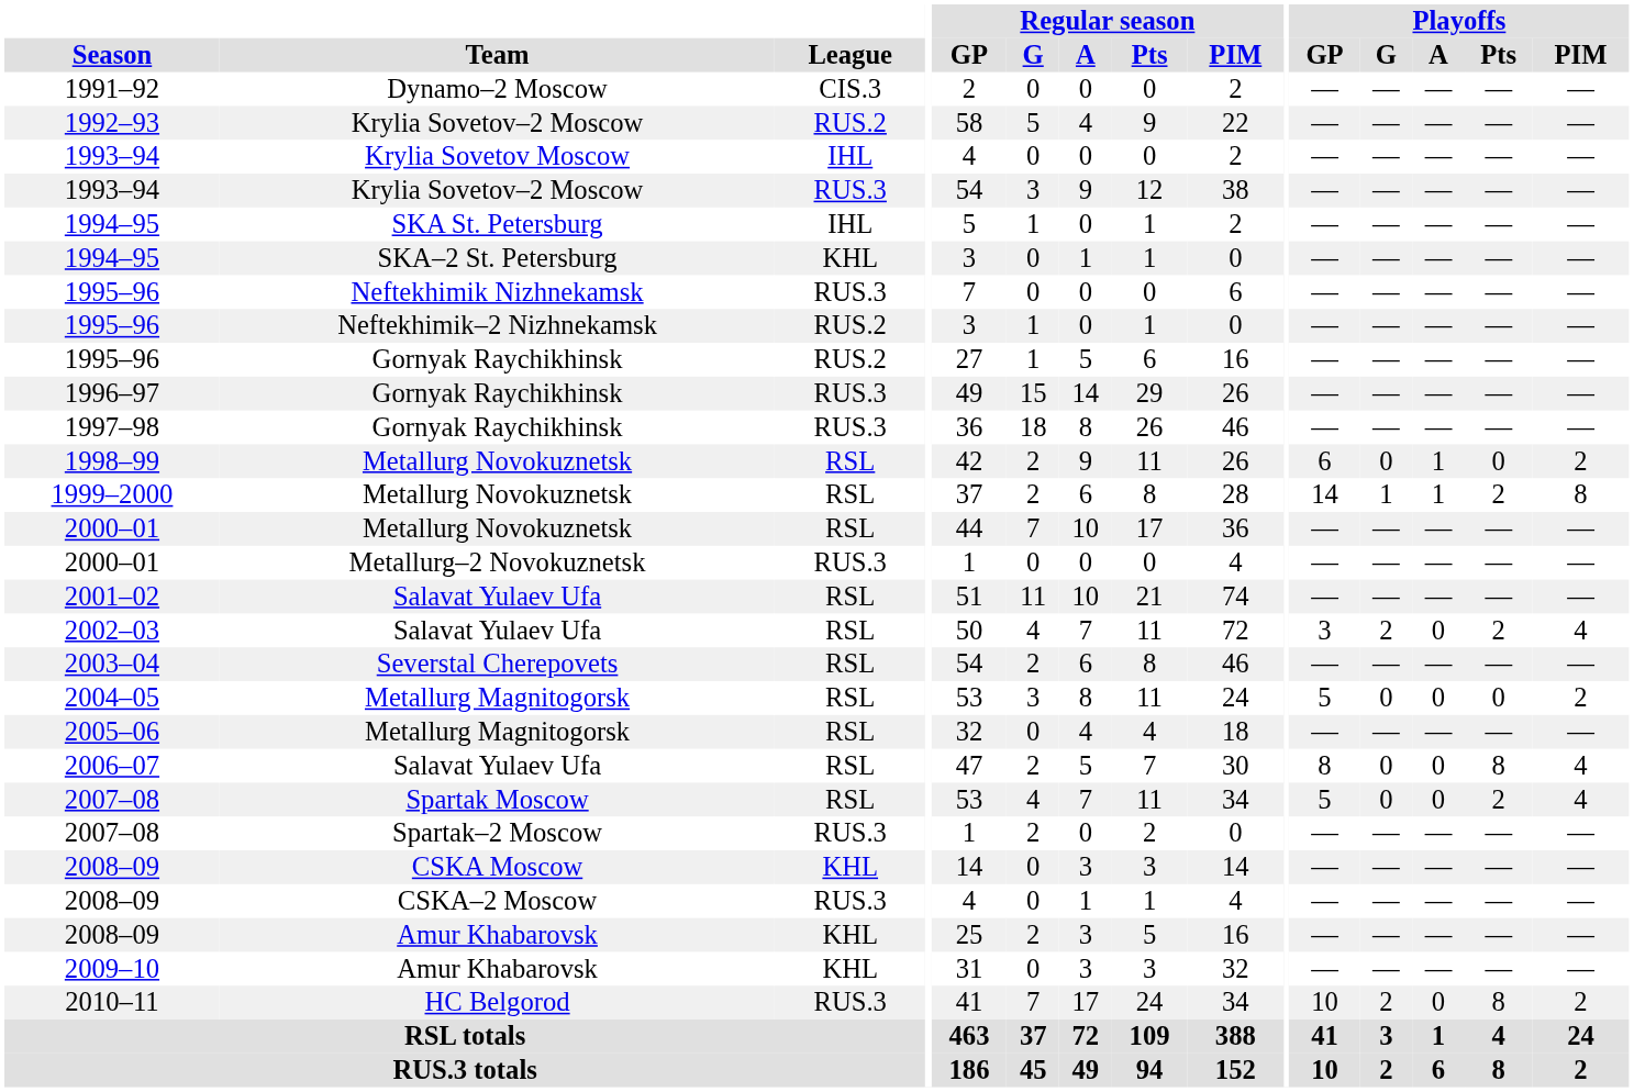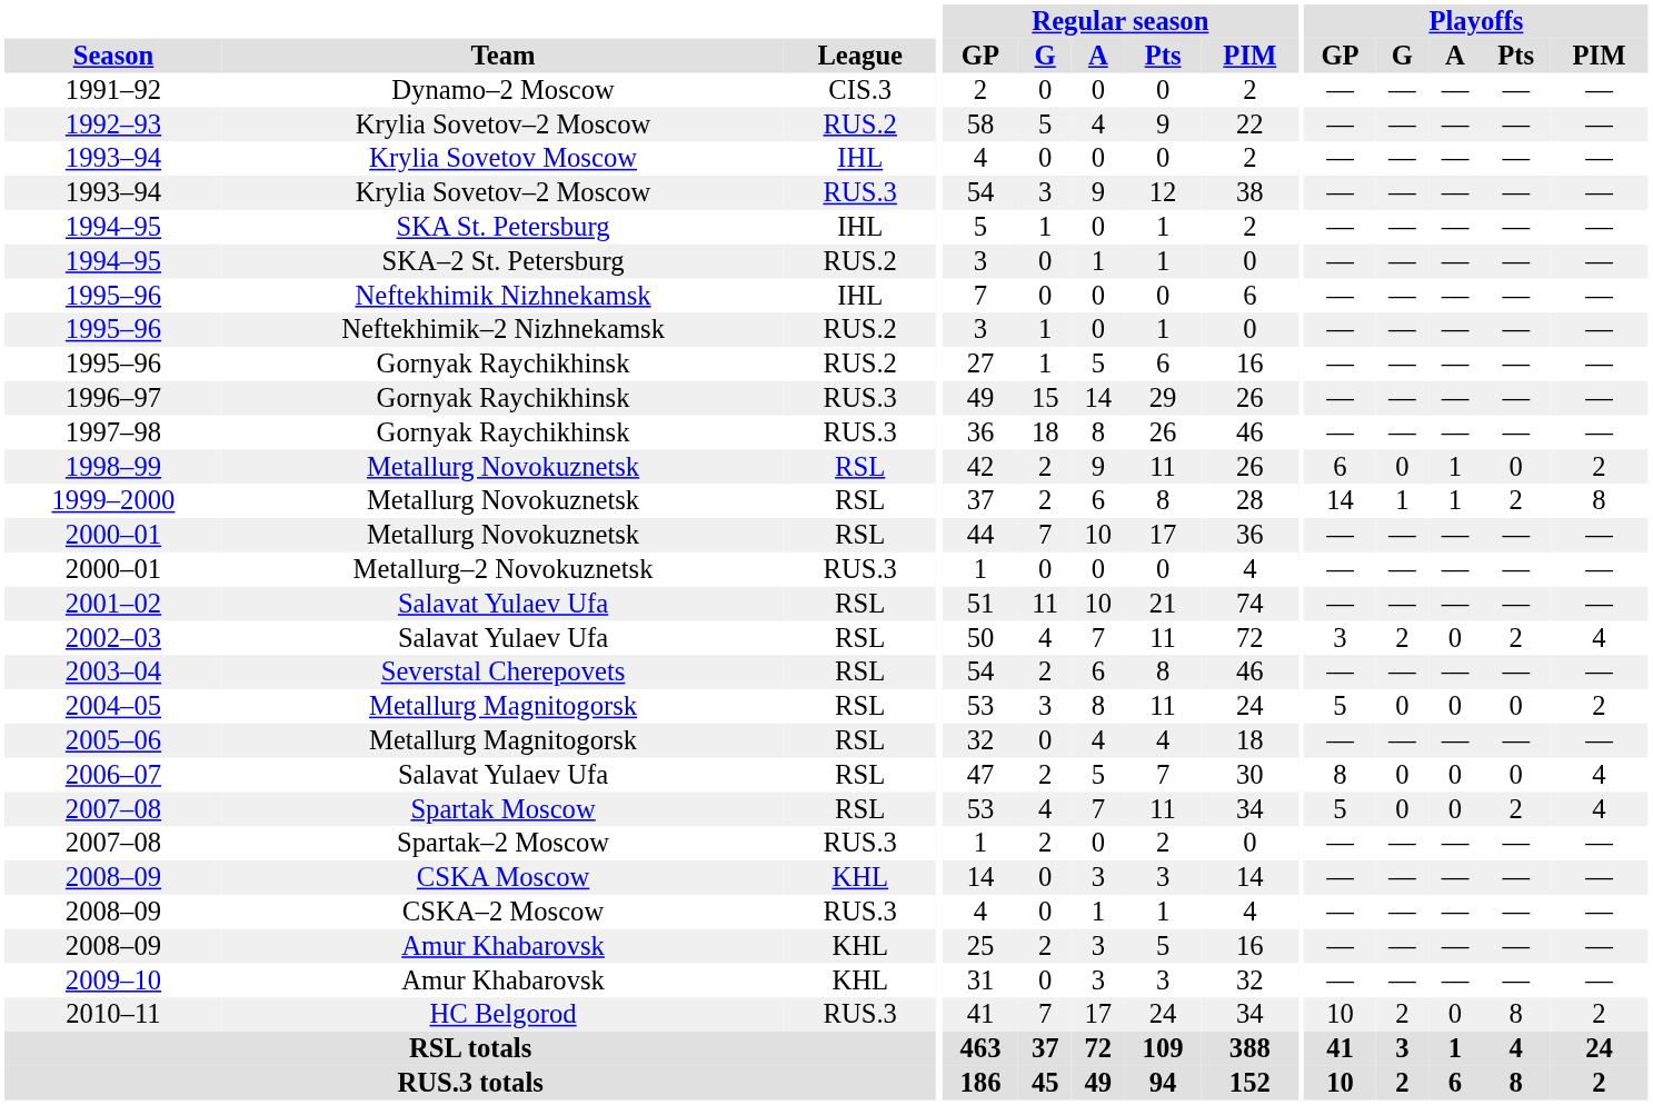1994–95 / SKA–2 St. Petersburg | League: KHL -> RUS.2
1995–96 / Neftekhimik Nizhnekamsk | League: RUS.3 -> IHL
2006–07 | Playoffs / Pts: 8 -> 0
